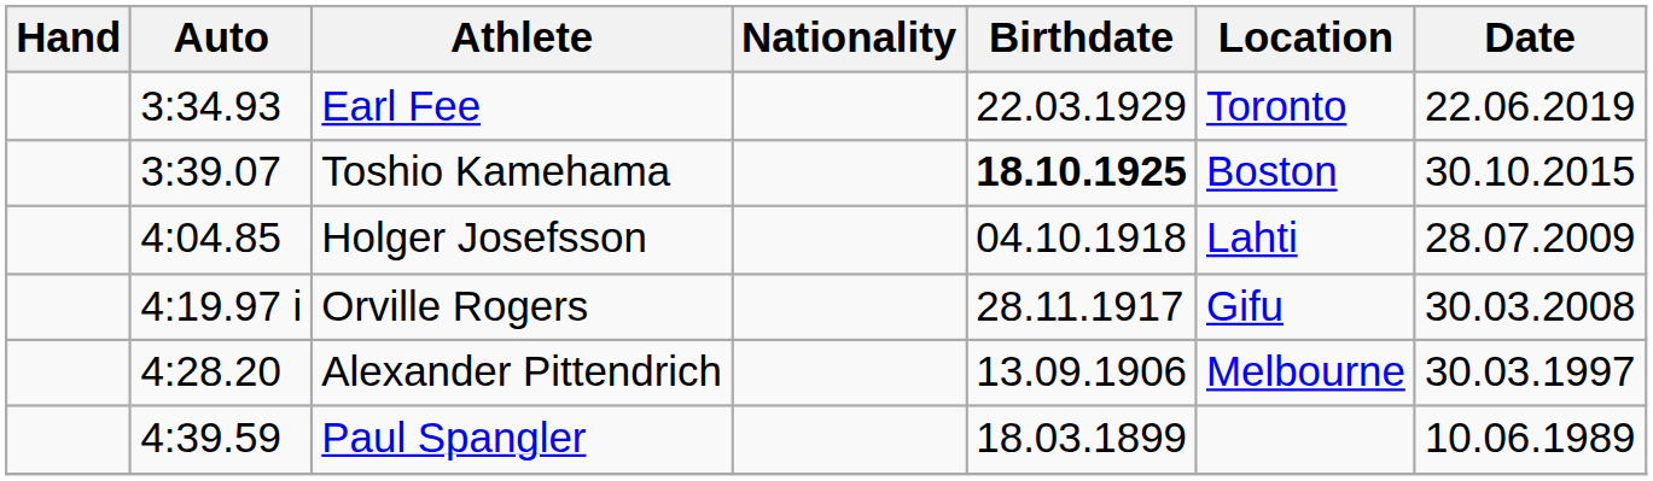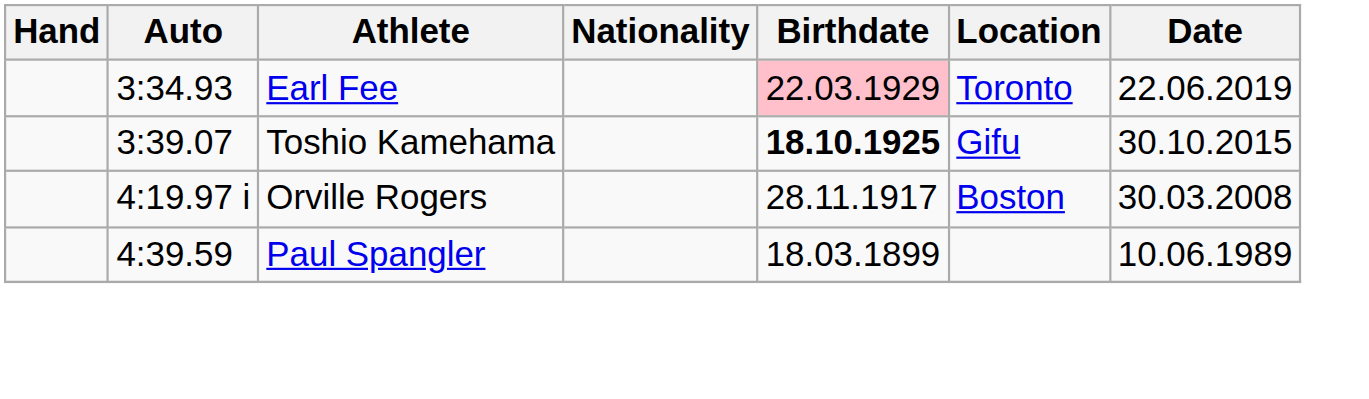Earl Fee | Birthdate: no background -> pink background
Toshio Kamehama | Location: Boston -> Gifu
- row: 4:04.85 | Holger Josefsson | 04.10.1918 | Lahti | 28.07.2009
Orville Rogers | Location: Gifu -> Boston
- row: 4:28.20 | Alexander Pittendrich | 13.09.1906 | Melbourne | 30.03.1997
